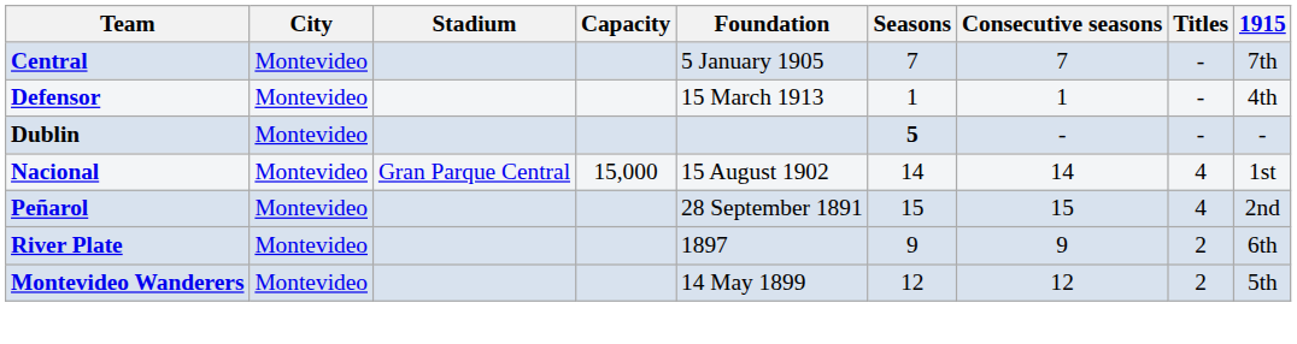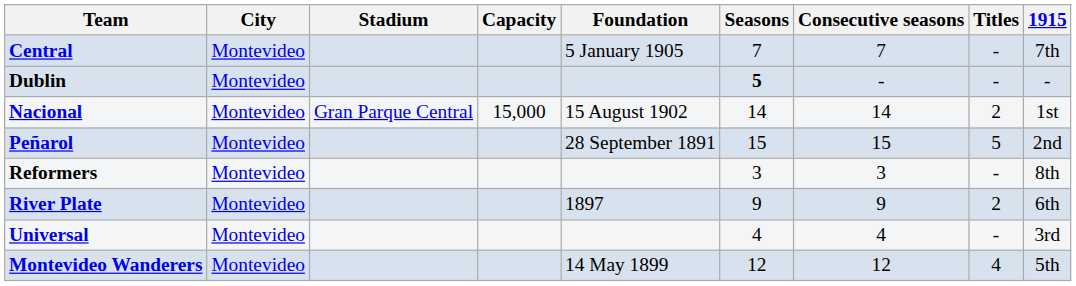- row: Defensor | Montevideo | 15 March 1913 | 1 | 1 | - | 4th
Nacional | Titles: 4 -> 2
Peñarol | Titles: 4 -> 5
+ row: Reformers | Montevideo | 3 | 3 | - | 8th
+ row: Universal | Montevideo | 4 | 4 | - | 3rd
Montevideo Wanderers | Titles: 2 -> 4
